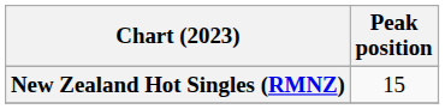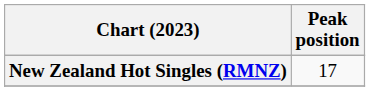New Zealand Hot Singles (RMNZ) | Peak position: 15 -> 17
